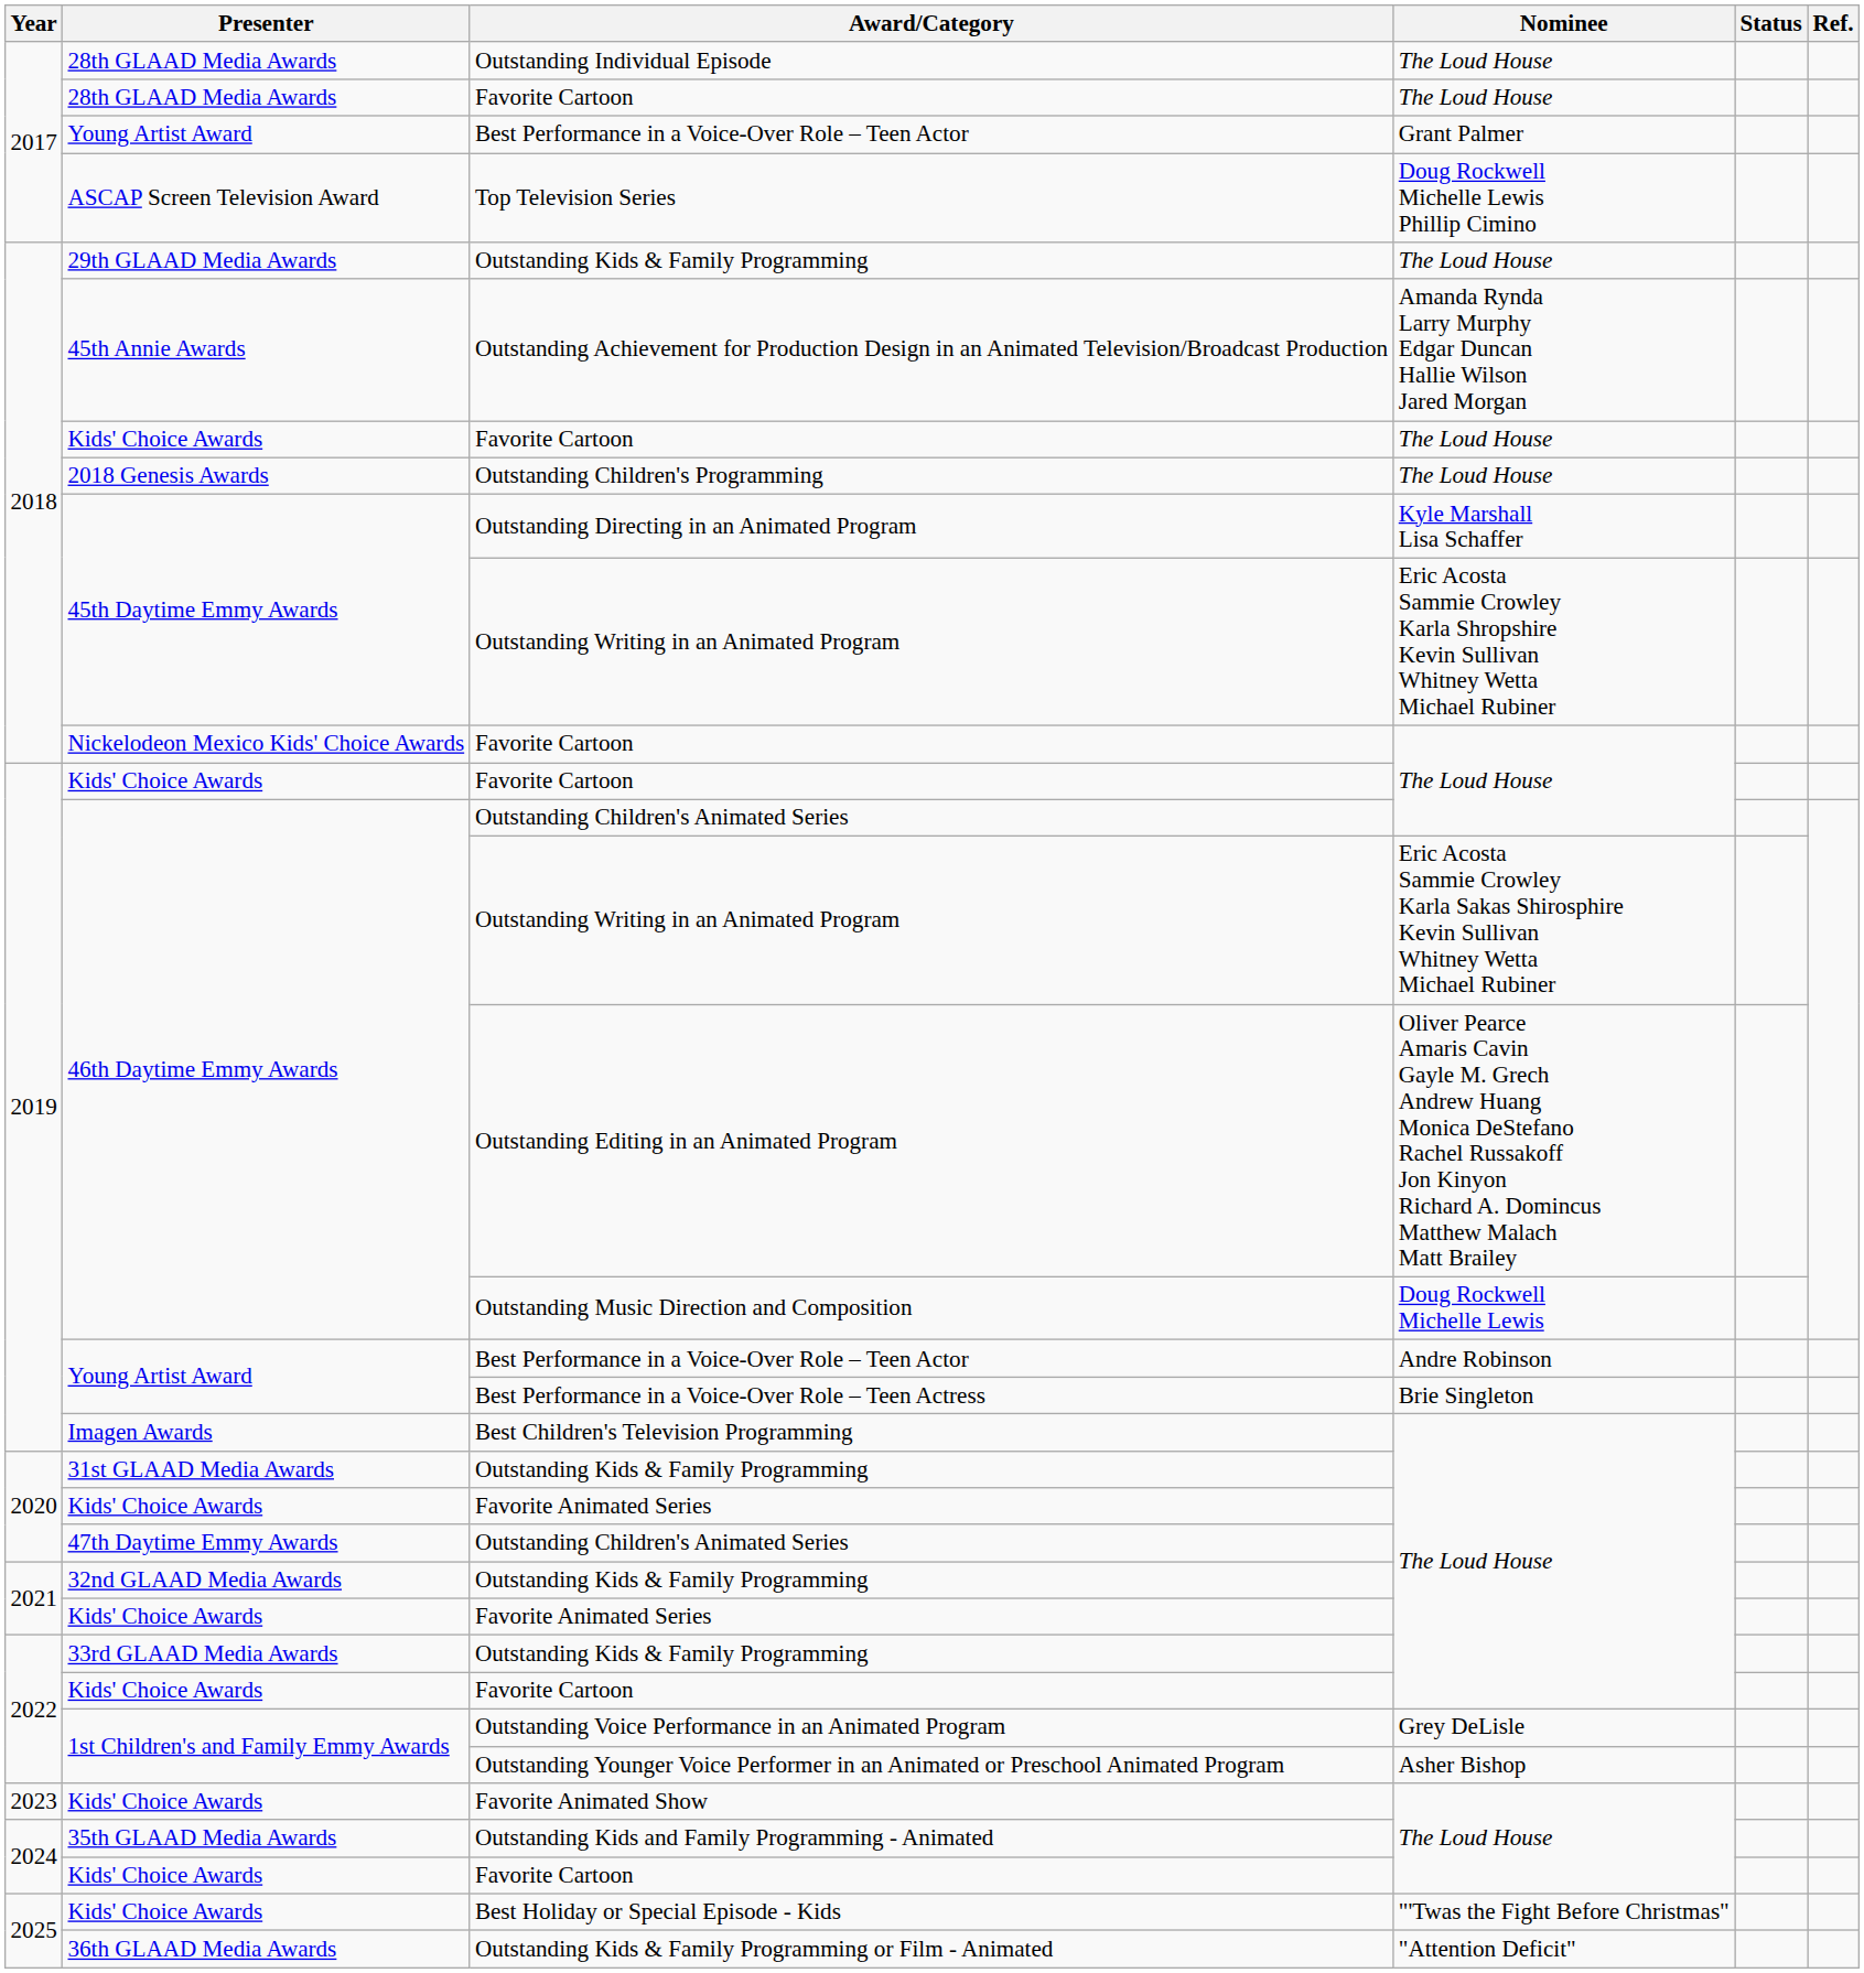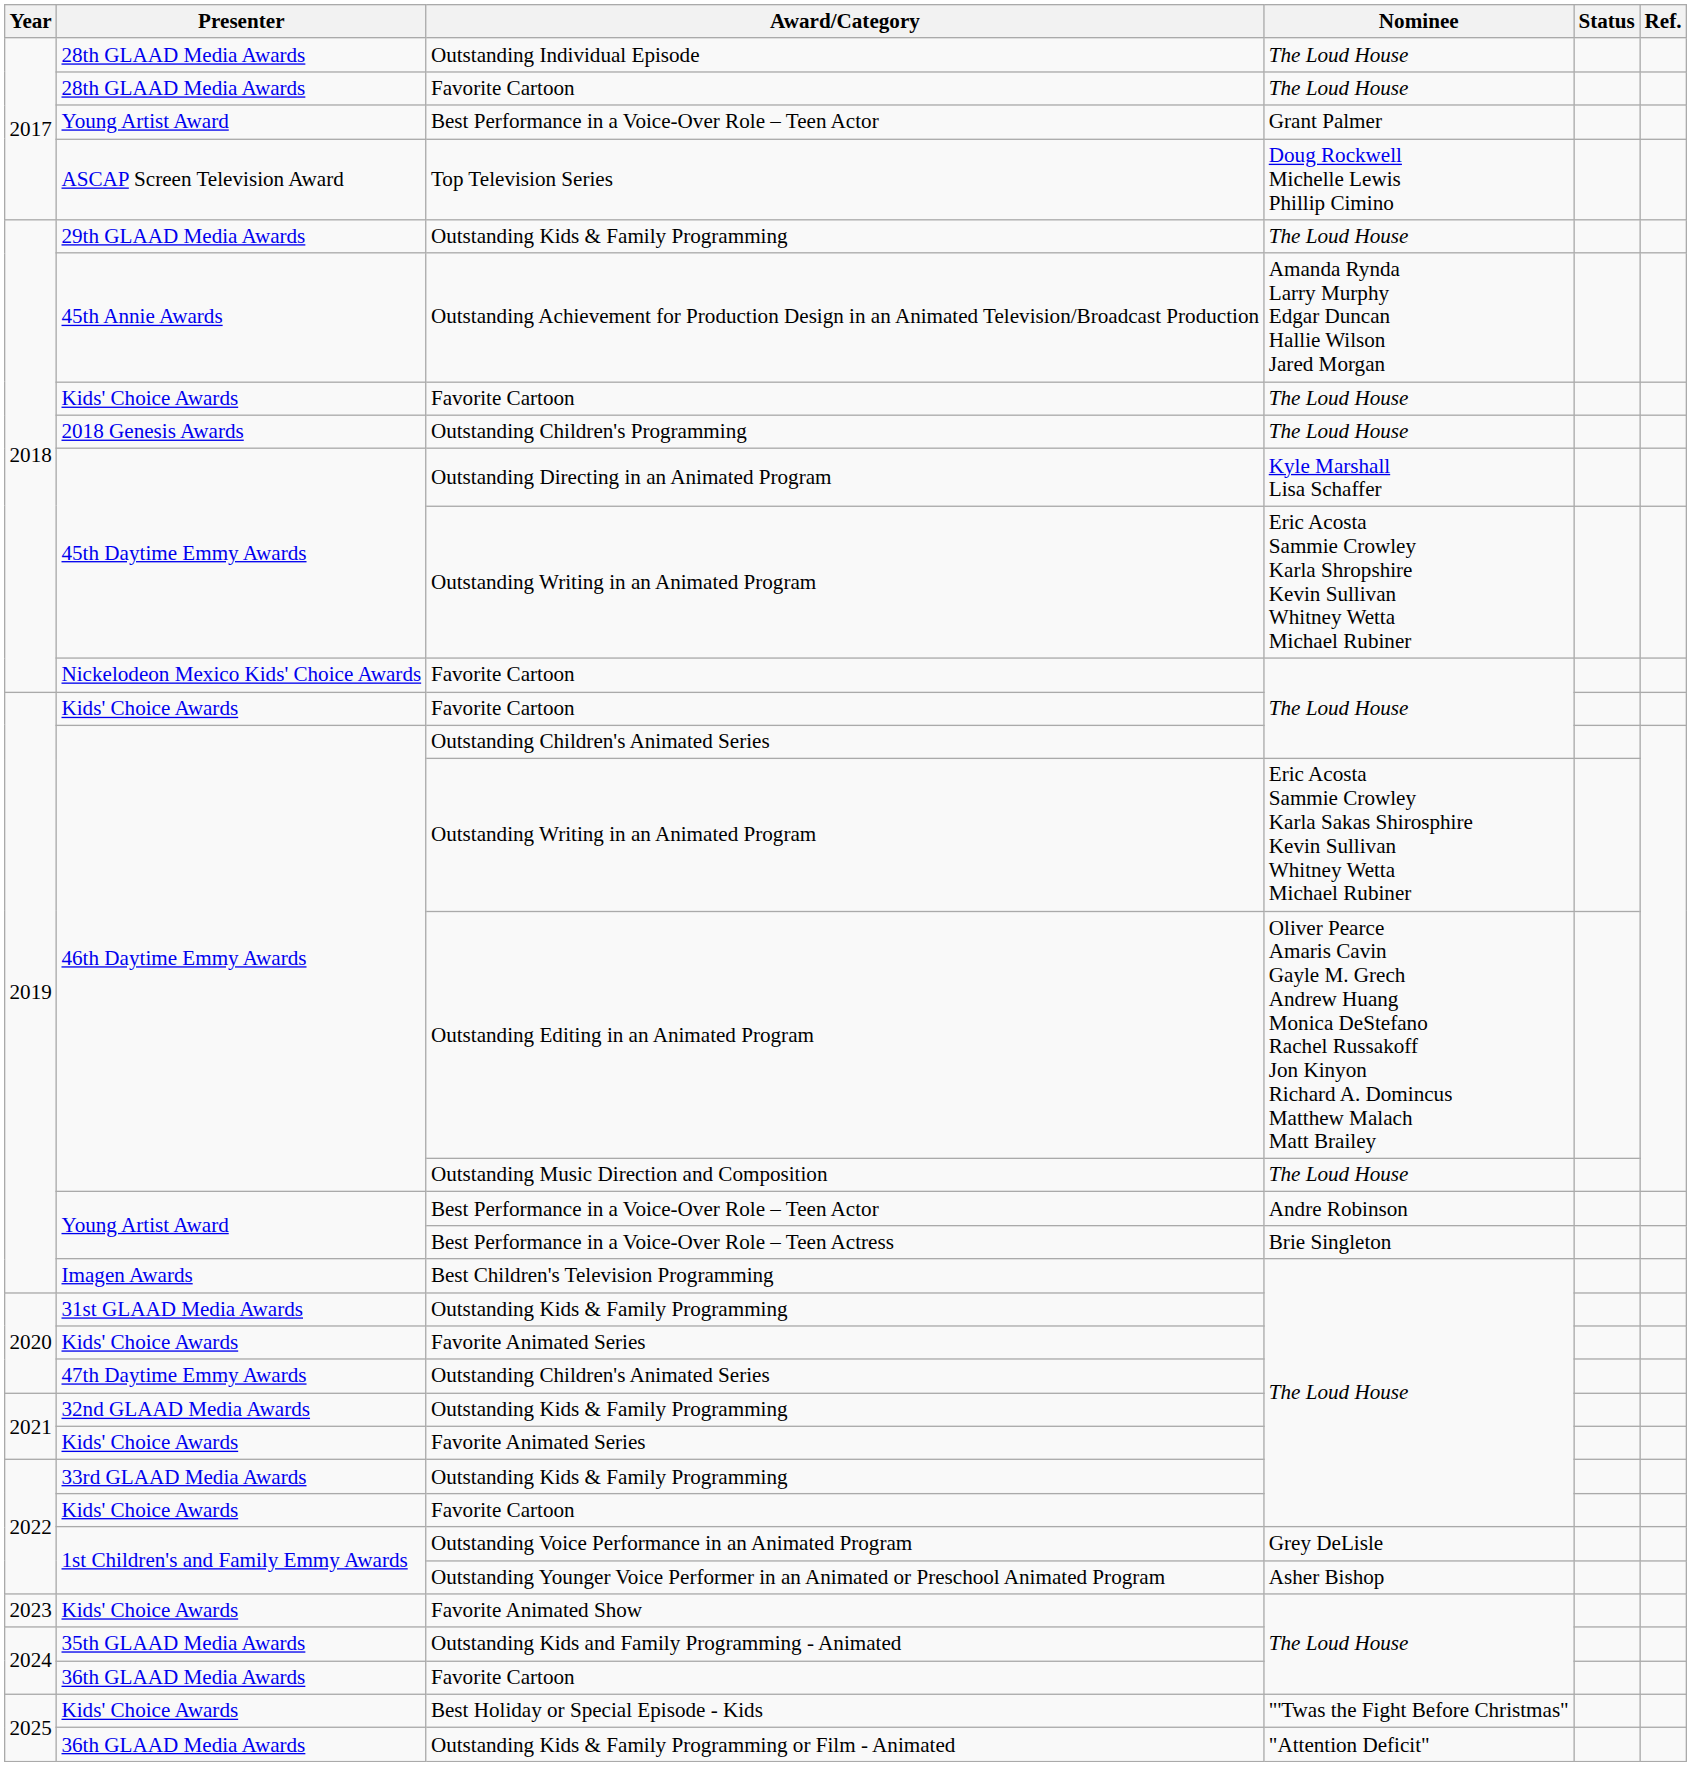Outstanding Music Direction and Composition | Nominee: Doug Rockwell Michelle Lewis -> The Loud House
2024 / Favorite Cartoon | Presenter: Kids' Choice Awards -> 36th GLAAD Media Awards
